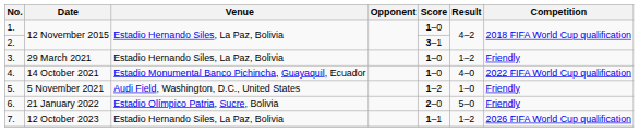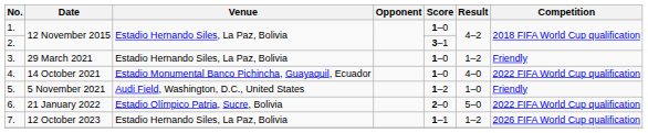6. | Competition: Friendly -> 2022 FIFA World Cup qualification
